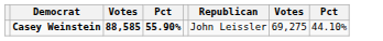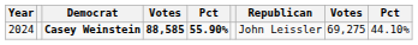+ column: Year | 2024
